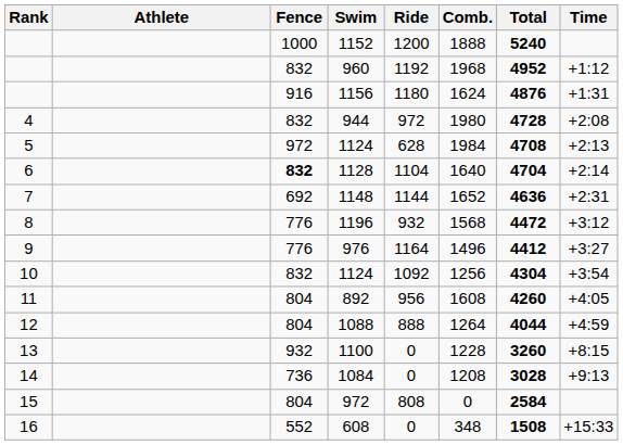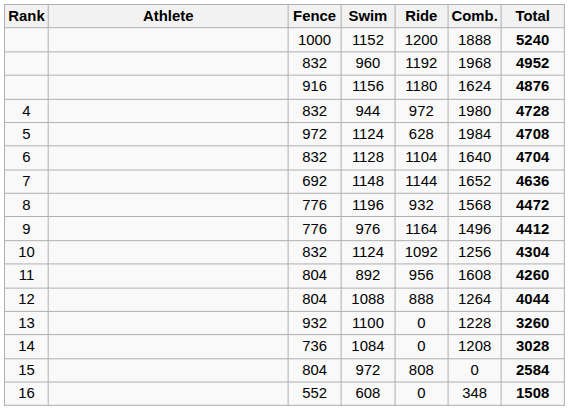- column: Time | +1:12 | +1:31 | +2:08 | +2:13 | +2:14 | +2:31 | +3:12 | +3:27 | +3:54 | +4:05 | +4:59 | +8:15 | +9:13 | +15:33
1128 | Fence: bold -> normal
